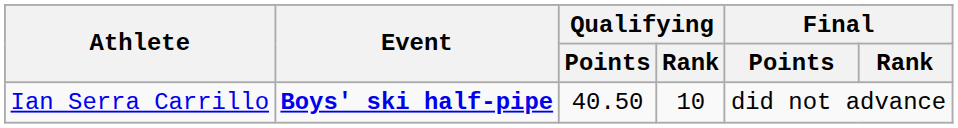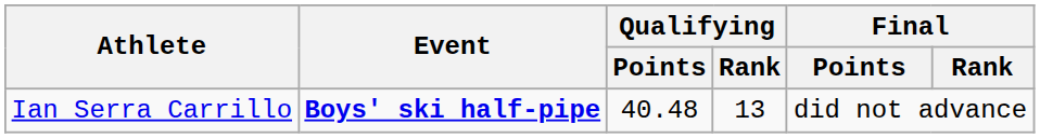Ian Serra Carrillo | Qualifying / Points: 40.50 -> 40.48
Ian Serra Carrillo | Qualifying / Rank: 10 -> 13
